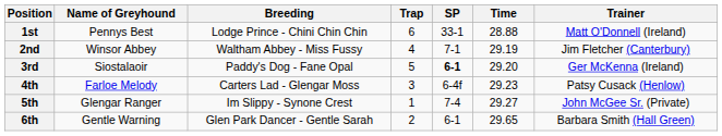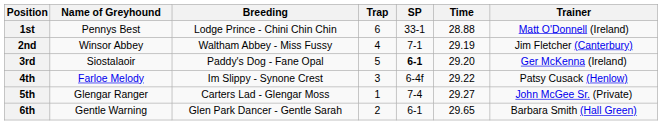4th | Breeding: Carters Lad - Glengar Moss -> Im Slippy - Synone Crest
4th | Time: 29.23 -> 29.22
5th | Breeding: Im Slippy - Synone Crest -> Carters Lad - Glengar Moss
